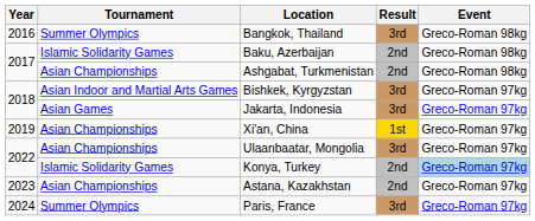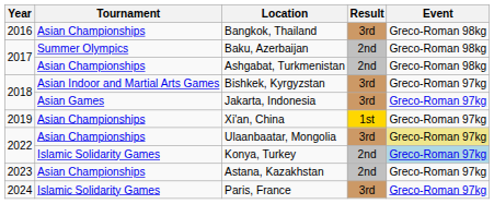Bangkok, Thailand | Tournament: Summer Olympics -> Asian Championships
Baku, Azerbaijan | Tournament: Islamic Solidarity Games -> Summer Olympics
Ulaanbaatar, Mongolia | Event: no background -> khaki background
Paris, France | Tournament: Summer Olympics -> Islamic Solidarity Games
